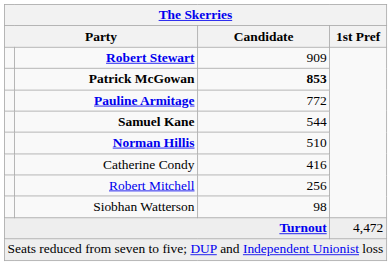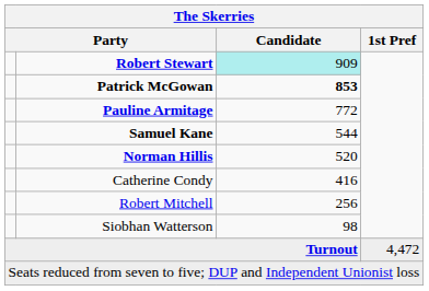Robert Stewart | Candidate: no background -> paleturquoise background
Norman Hillis | Candidate: 510 -> 520
